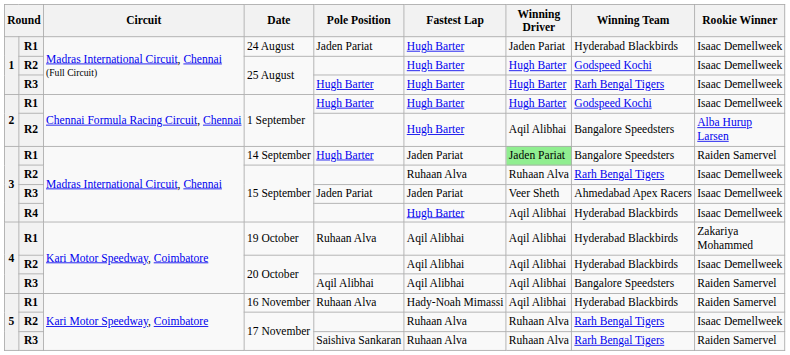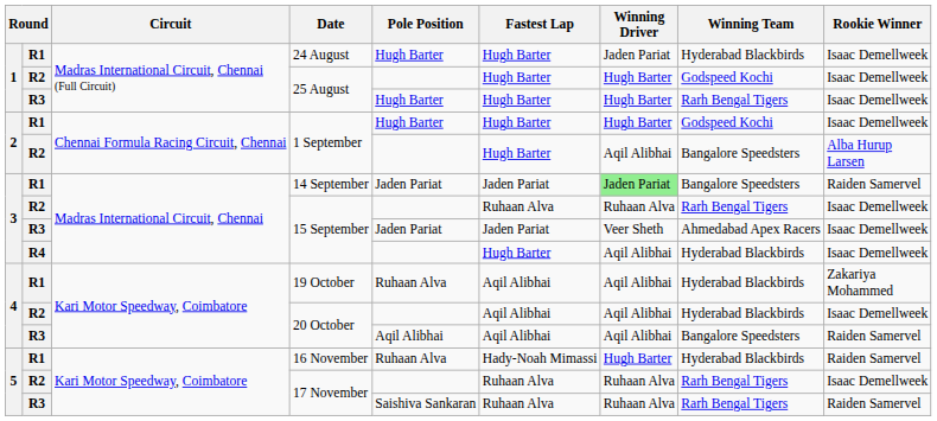24 August | Pole Position: Jaden Pariat -> Hugh Barter
14 September | Pole Position: Hugh Barter -> Jaden Pariat
16 November | Winning Driver: Aqil Alibhai -> Hugh Barter
